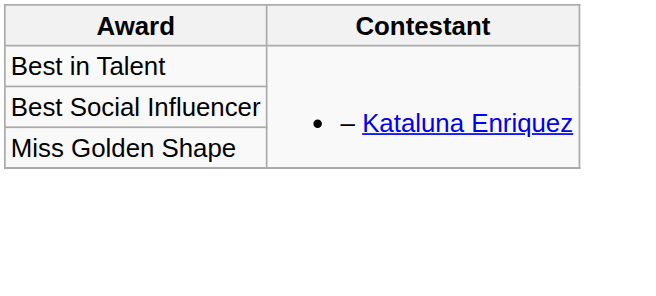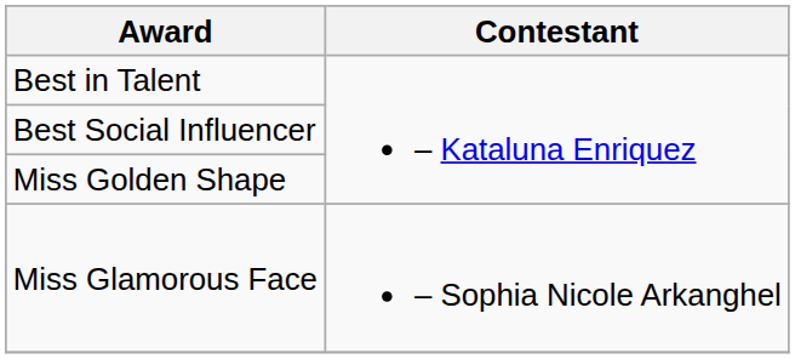+ row: Miss Glamorous Face | – Sophia Nicole Arkanghel
